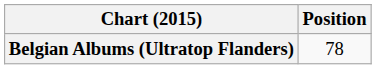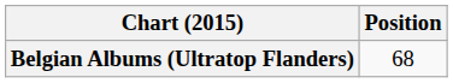Belgian Albums (Ultratop Flanders) | Position: 78 -> 68
